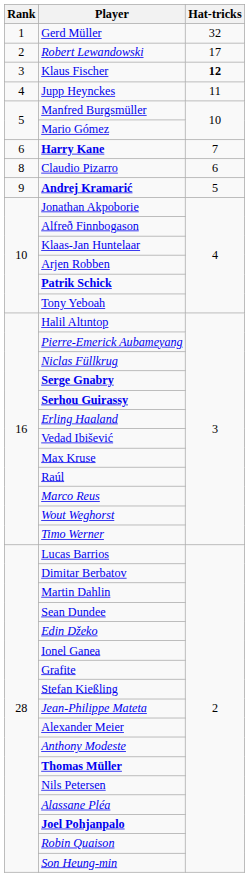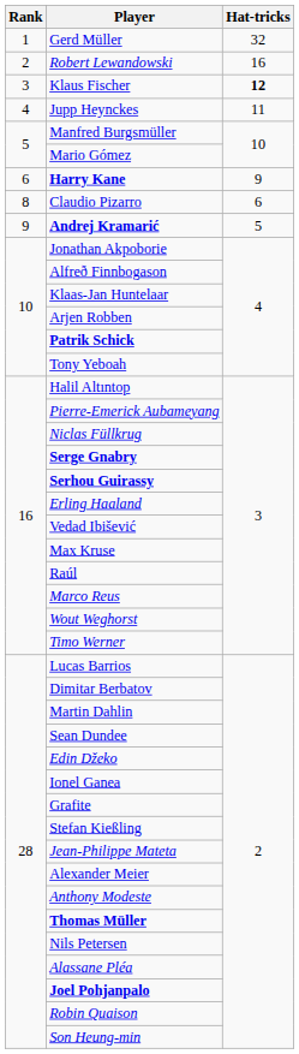Robert Lewandowski | Hat-tricks: 17 -> 16
Harry Kane | Hat-tricks: 7 -> 9
